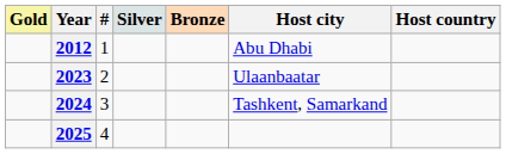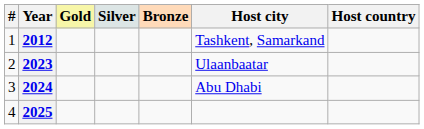columns swapped: # <-> Gold
2012 | Host city: Abu Dhabi -> Tashkent, Samarkand
2024 | Host city: Tashkent, Samarkand -> Abu Dhabi
